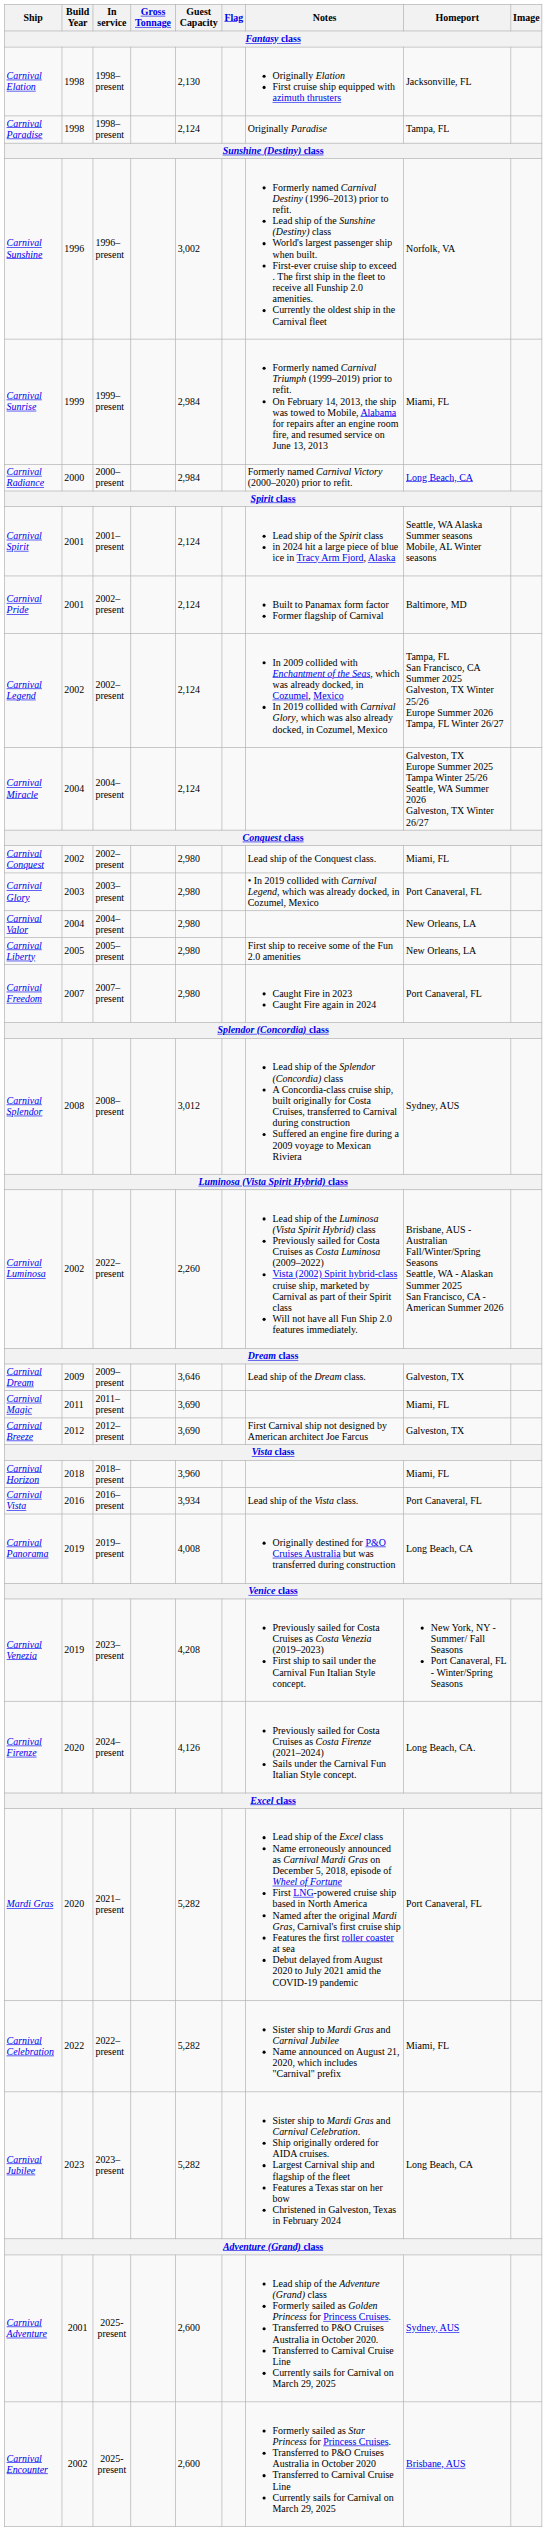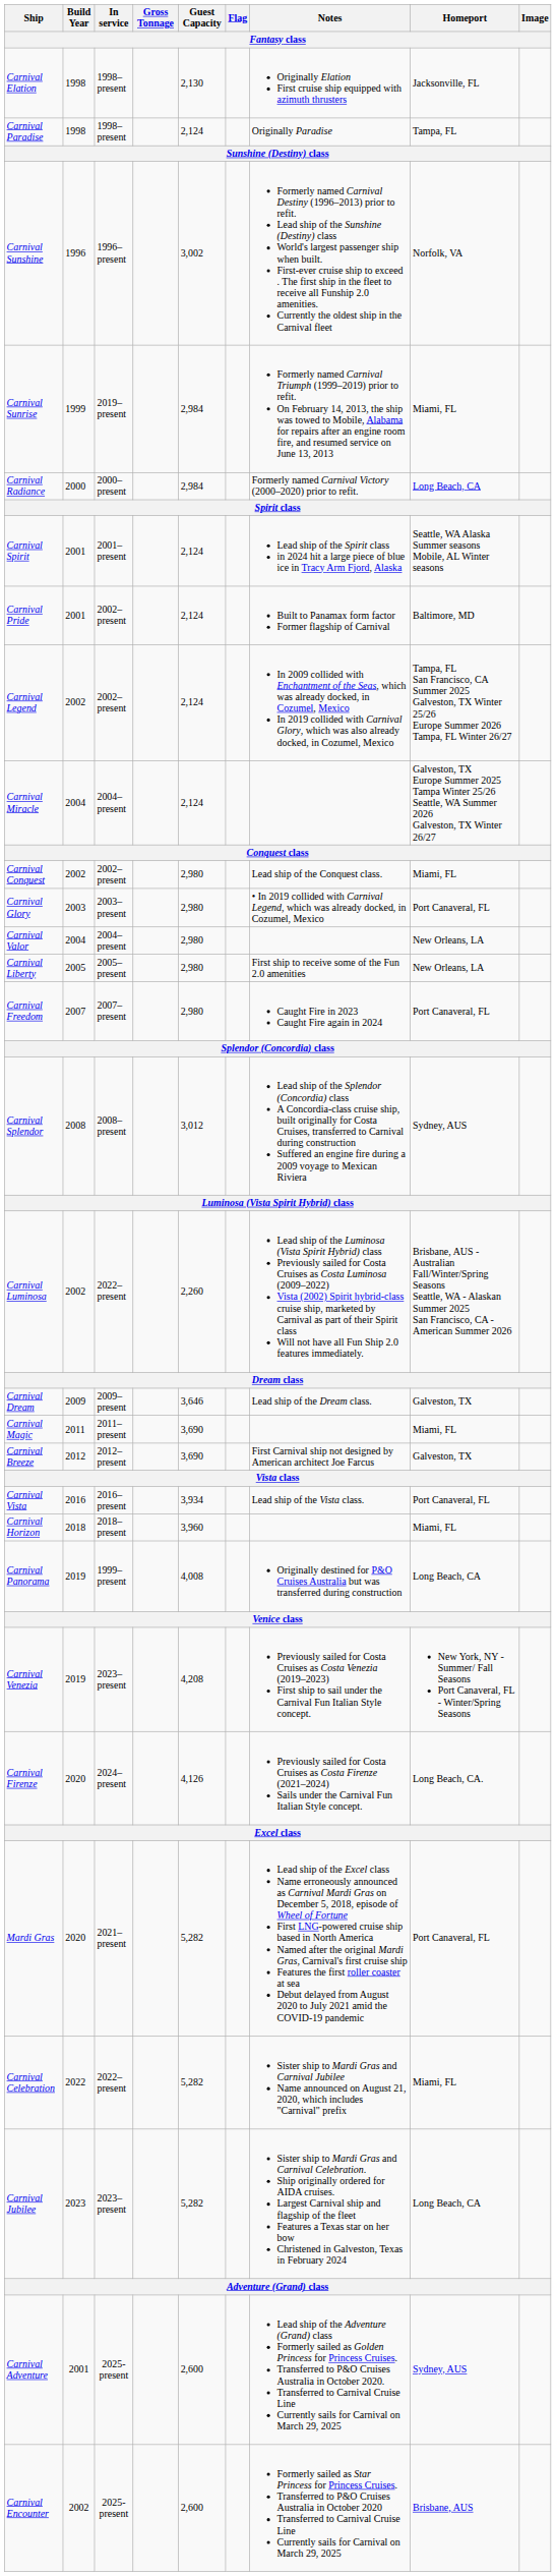Carnival Sunrise | In service: 1999–present -> 2019–present
rows swapped: Carnival Vista <-> Carnival Horizon
Carnival Panorama | In service: 2019–present -> 1999–present
